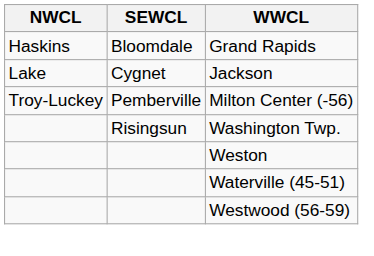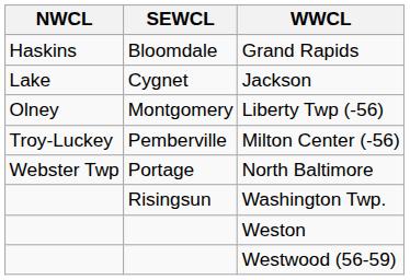+ row: Olney | Montgomery | Liberty Twp (-56)
+ row: Webster Twp | Portage | North Baltimore
- row: Waterville (45-51)
